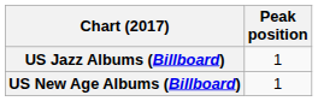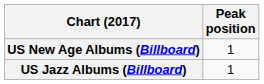rows swapped: US Jazz Albums (Billboard) <-> US New Age Albums (Billboard)
